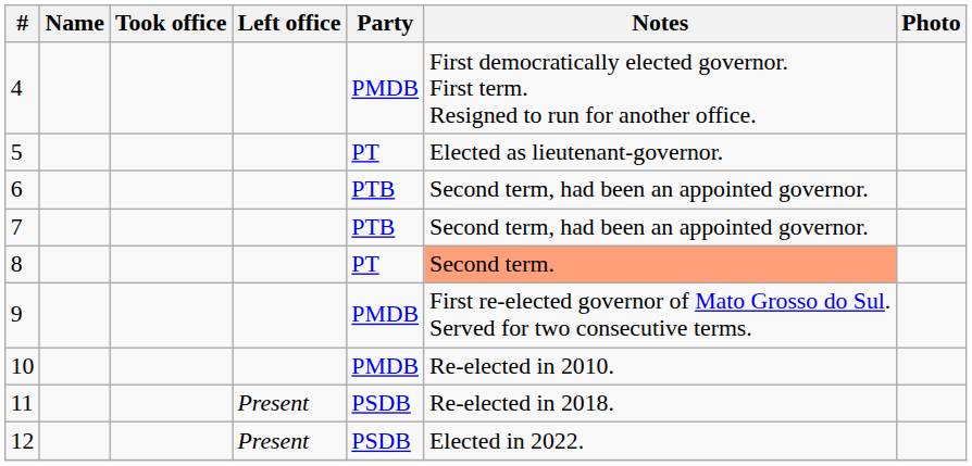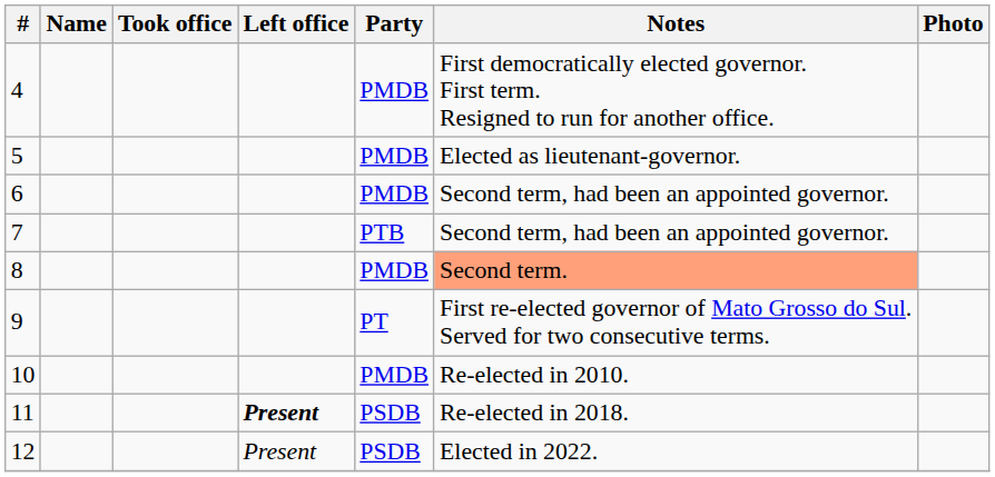5 | Party: PT -> PMDB
6 | Party: PTB -> PMDB
8 | Party: PT -> PMDB
9 | Party: PMDB -> PT
11 | Left office: normal -> bold
